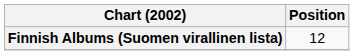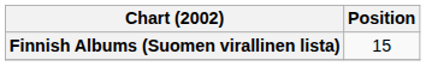Finnish Albums (Suomen virallinen lista) | Position: 12 -> 15
